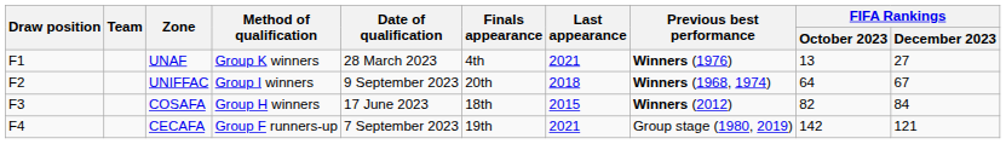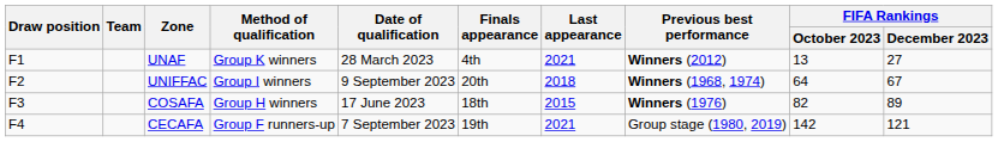UNAF | Previous best performance: Winners (1976) -> Winners (2012)
COSAFA | Previous best performance: Winners (2012) -> Winners (1976)
COSAFA | FIFA Rankings / December 2023: 84 -> 89
